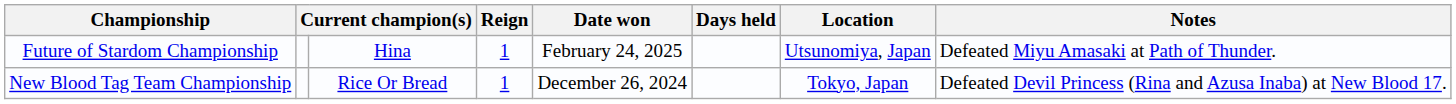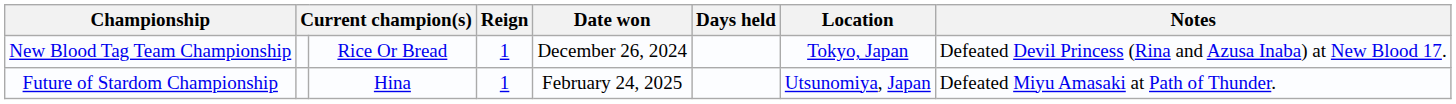rows swapped: Future of Stardom Championship <-> New Blood Tag Team Championship
